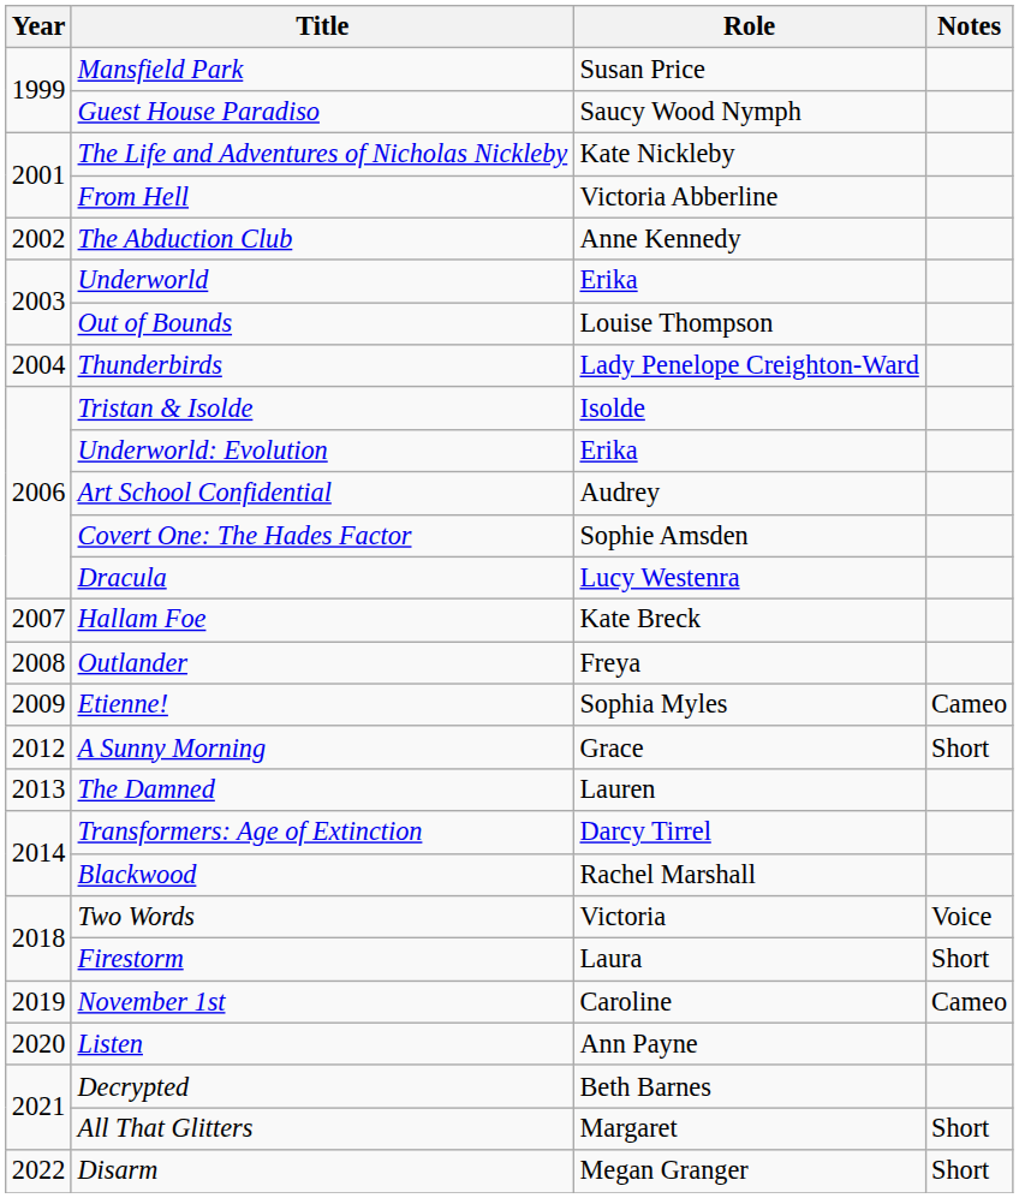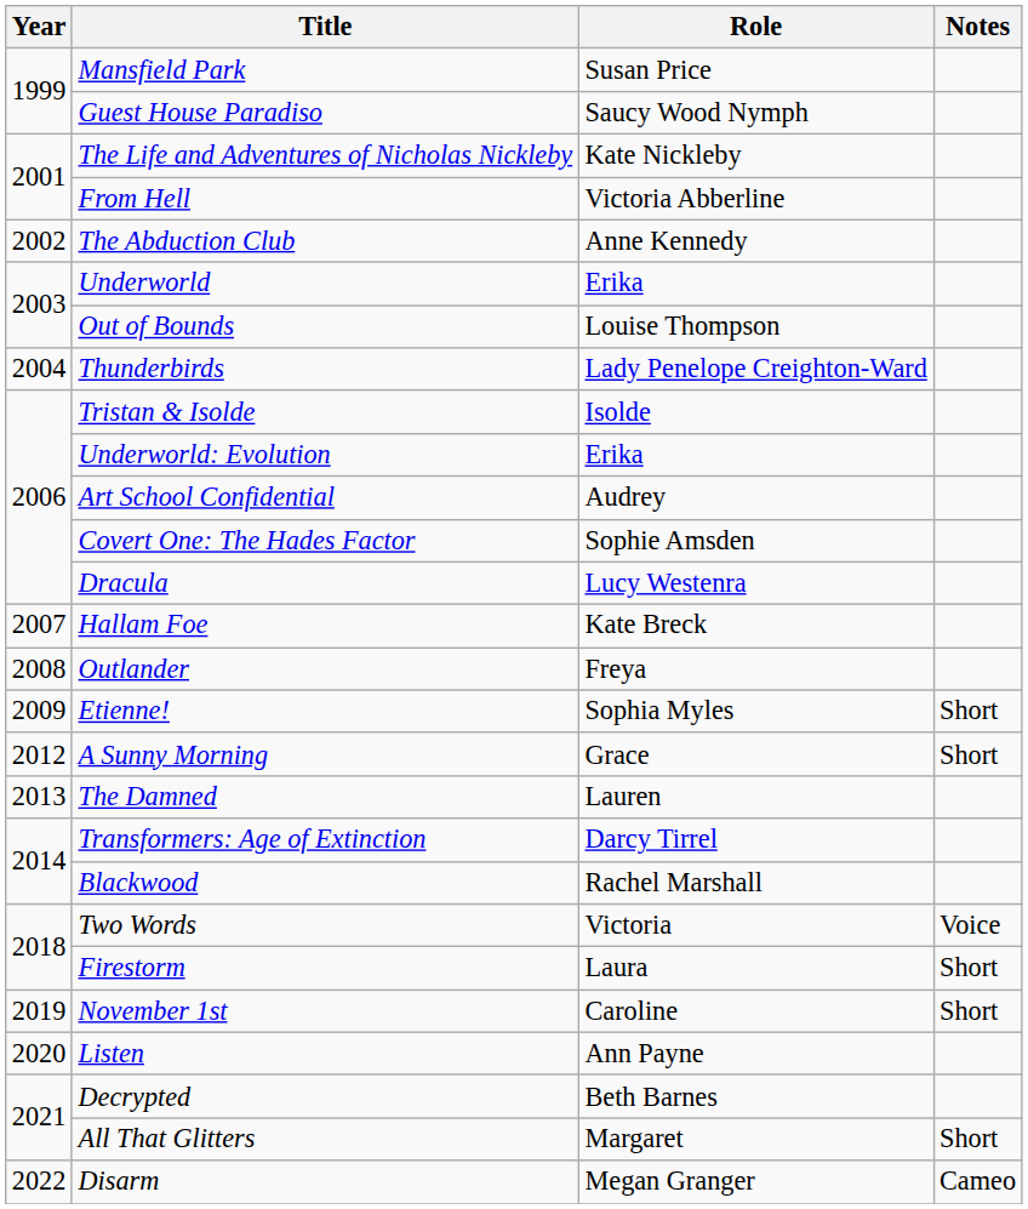Etienne! | Notes: Cameo -> Short
November 1st | Notes: Cameo -> Short
Disarm | Notes: Short -> Cameo
